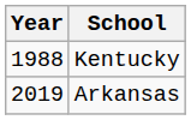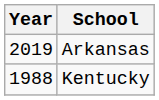rows swapped: Kentucky <-> Arkansas
